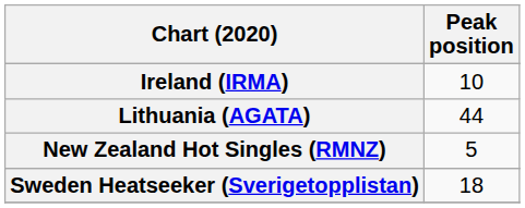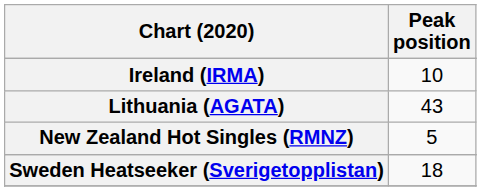Lithuania (AGATA) | Peak position: 44 -> 43
